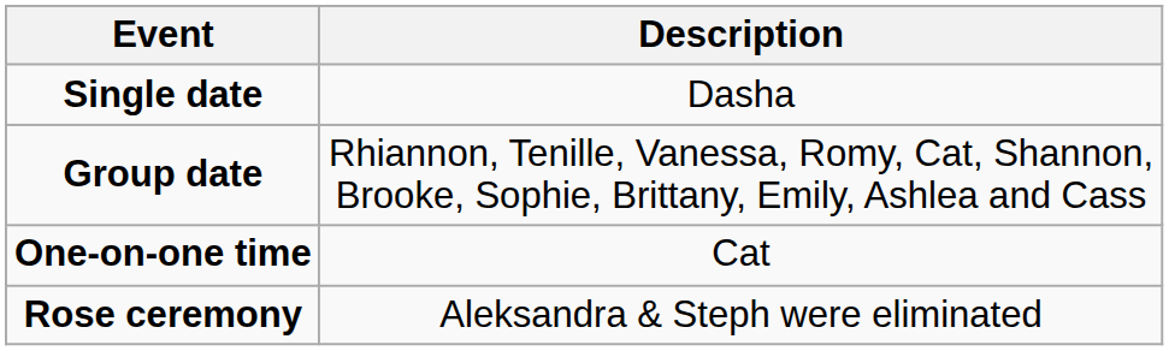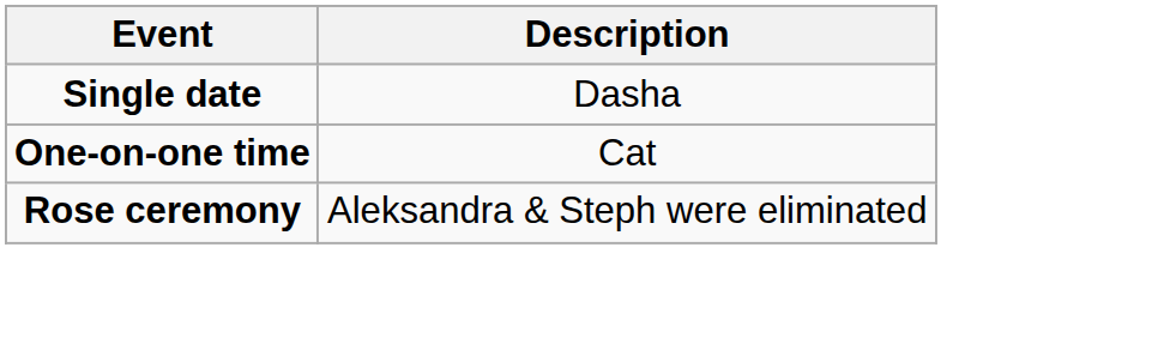- row: Group date | Rhiannon, Tenille, Vanessa, Romy, Cat, Shannon, Brooke, Sophie, Brittany, Emily, Ashlea and Cass
